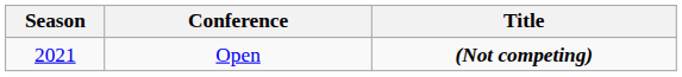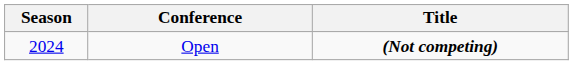Open | Season: 2021 -> 2024
